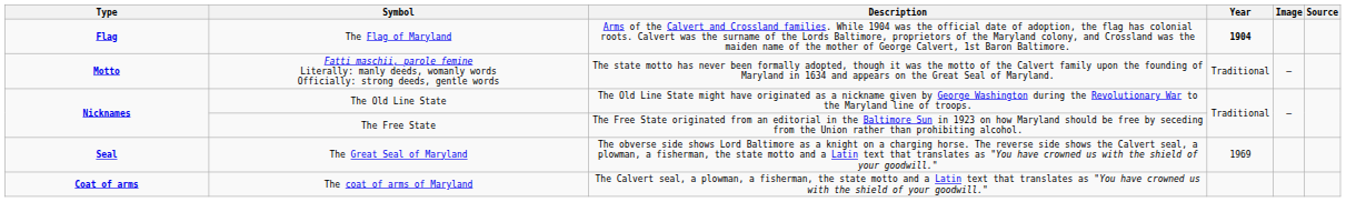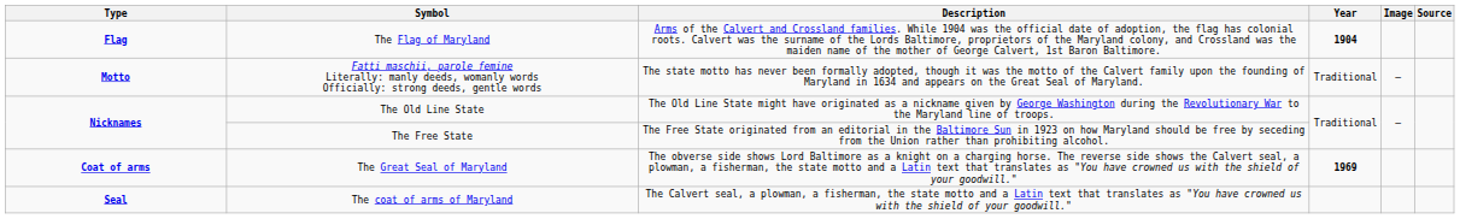The Great Seal of Maryland | Type: Seal -> Coat of arms
The Great Seal of Maryland | Year: normal -> bold
The coat of arms of Maryland | Type: Coat of arms -> Seal
